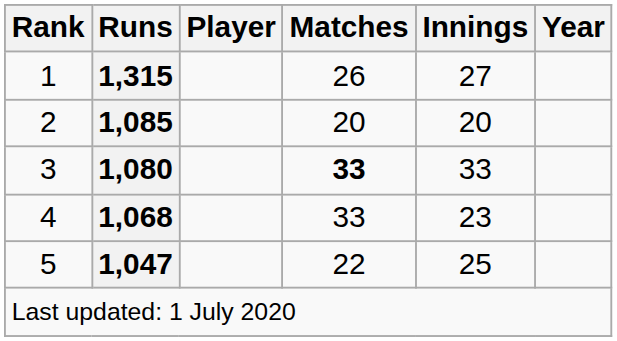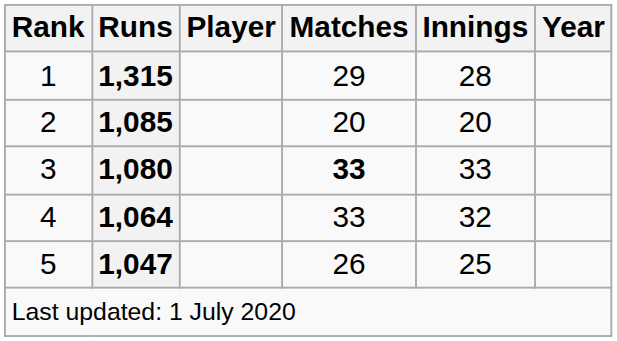1 | Matches: 26 -> 29
1 | Innings: 27 -> 28
4 | Runs: 1,068 -> 1,064
4 | Innings: 23 -> 32
5 | Matches: 22 -> 26
